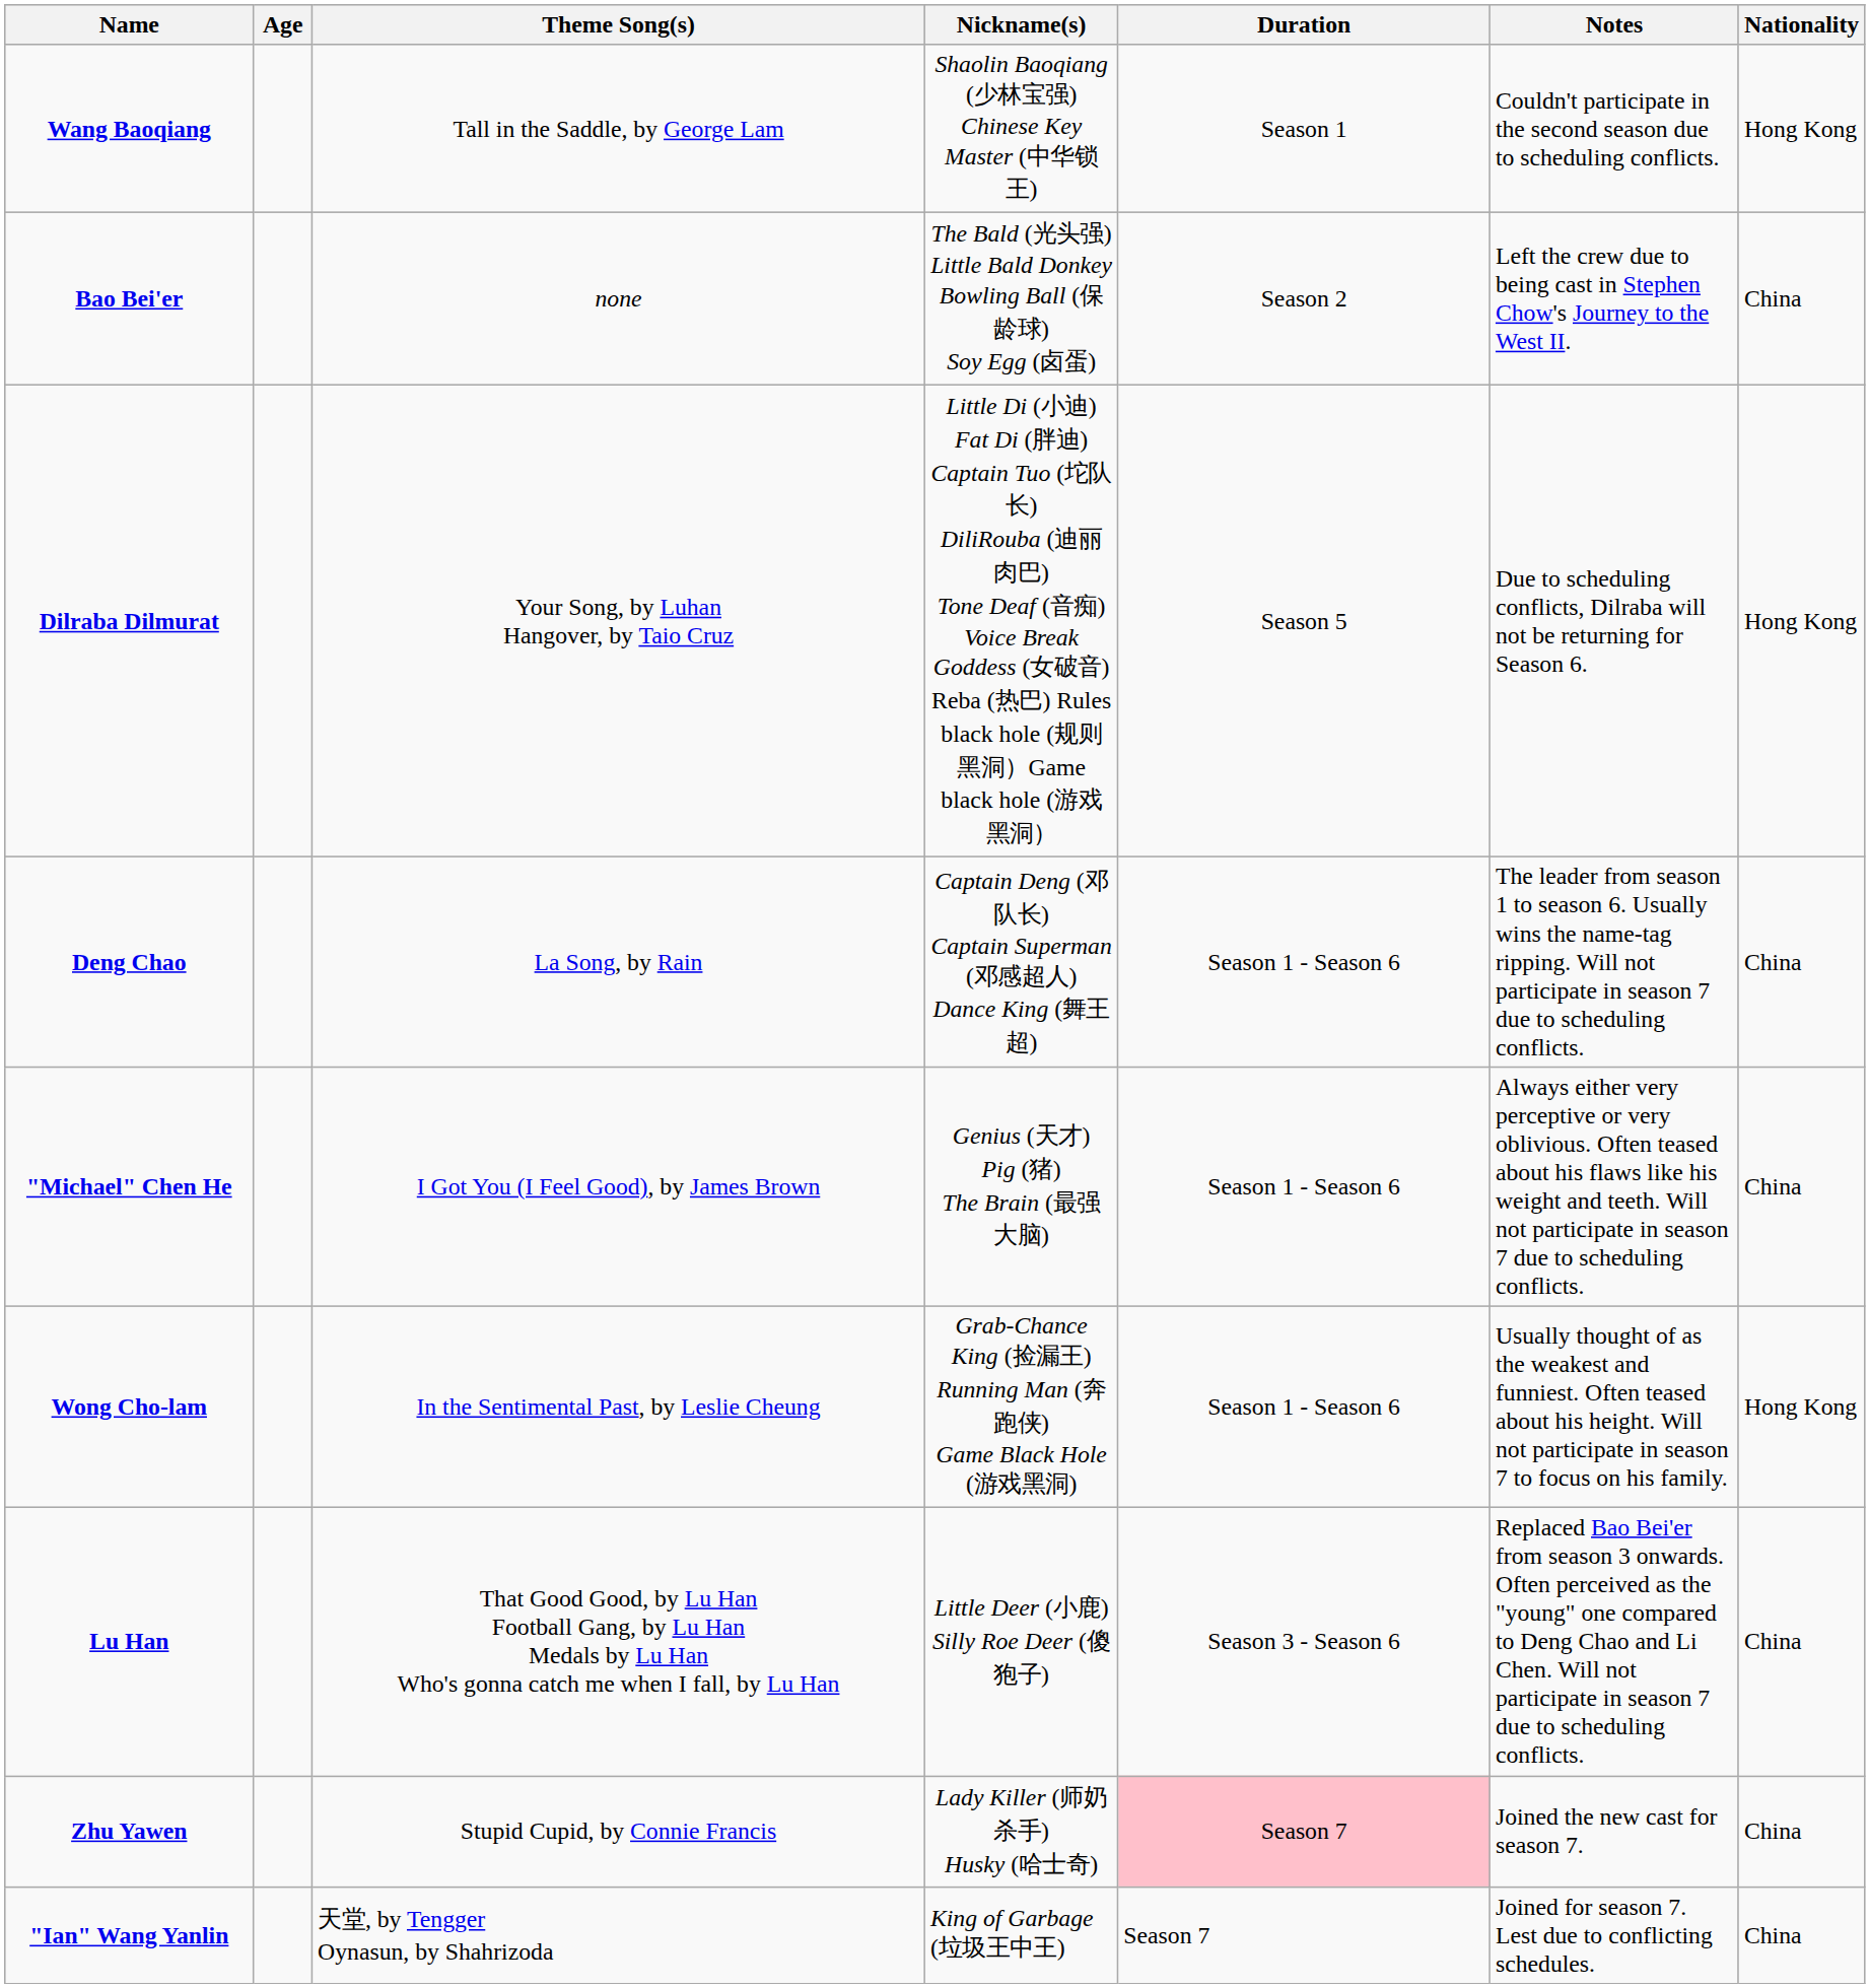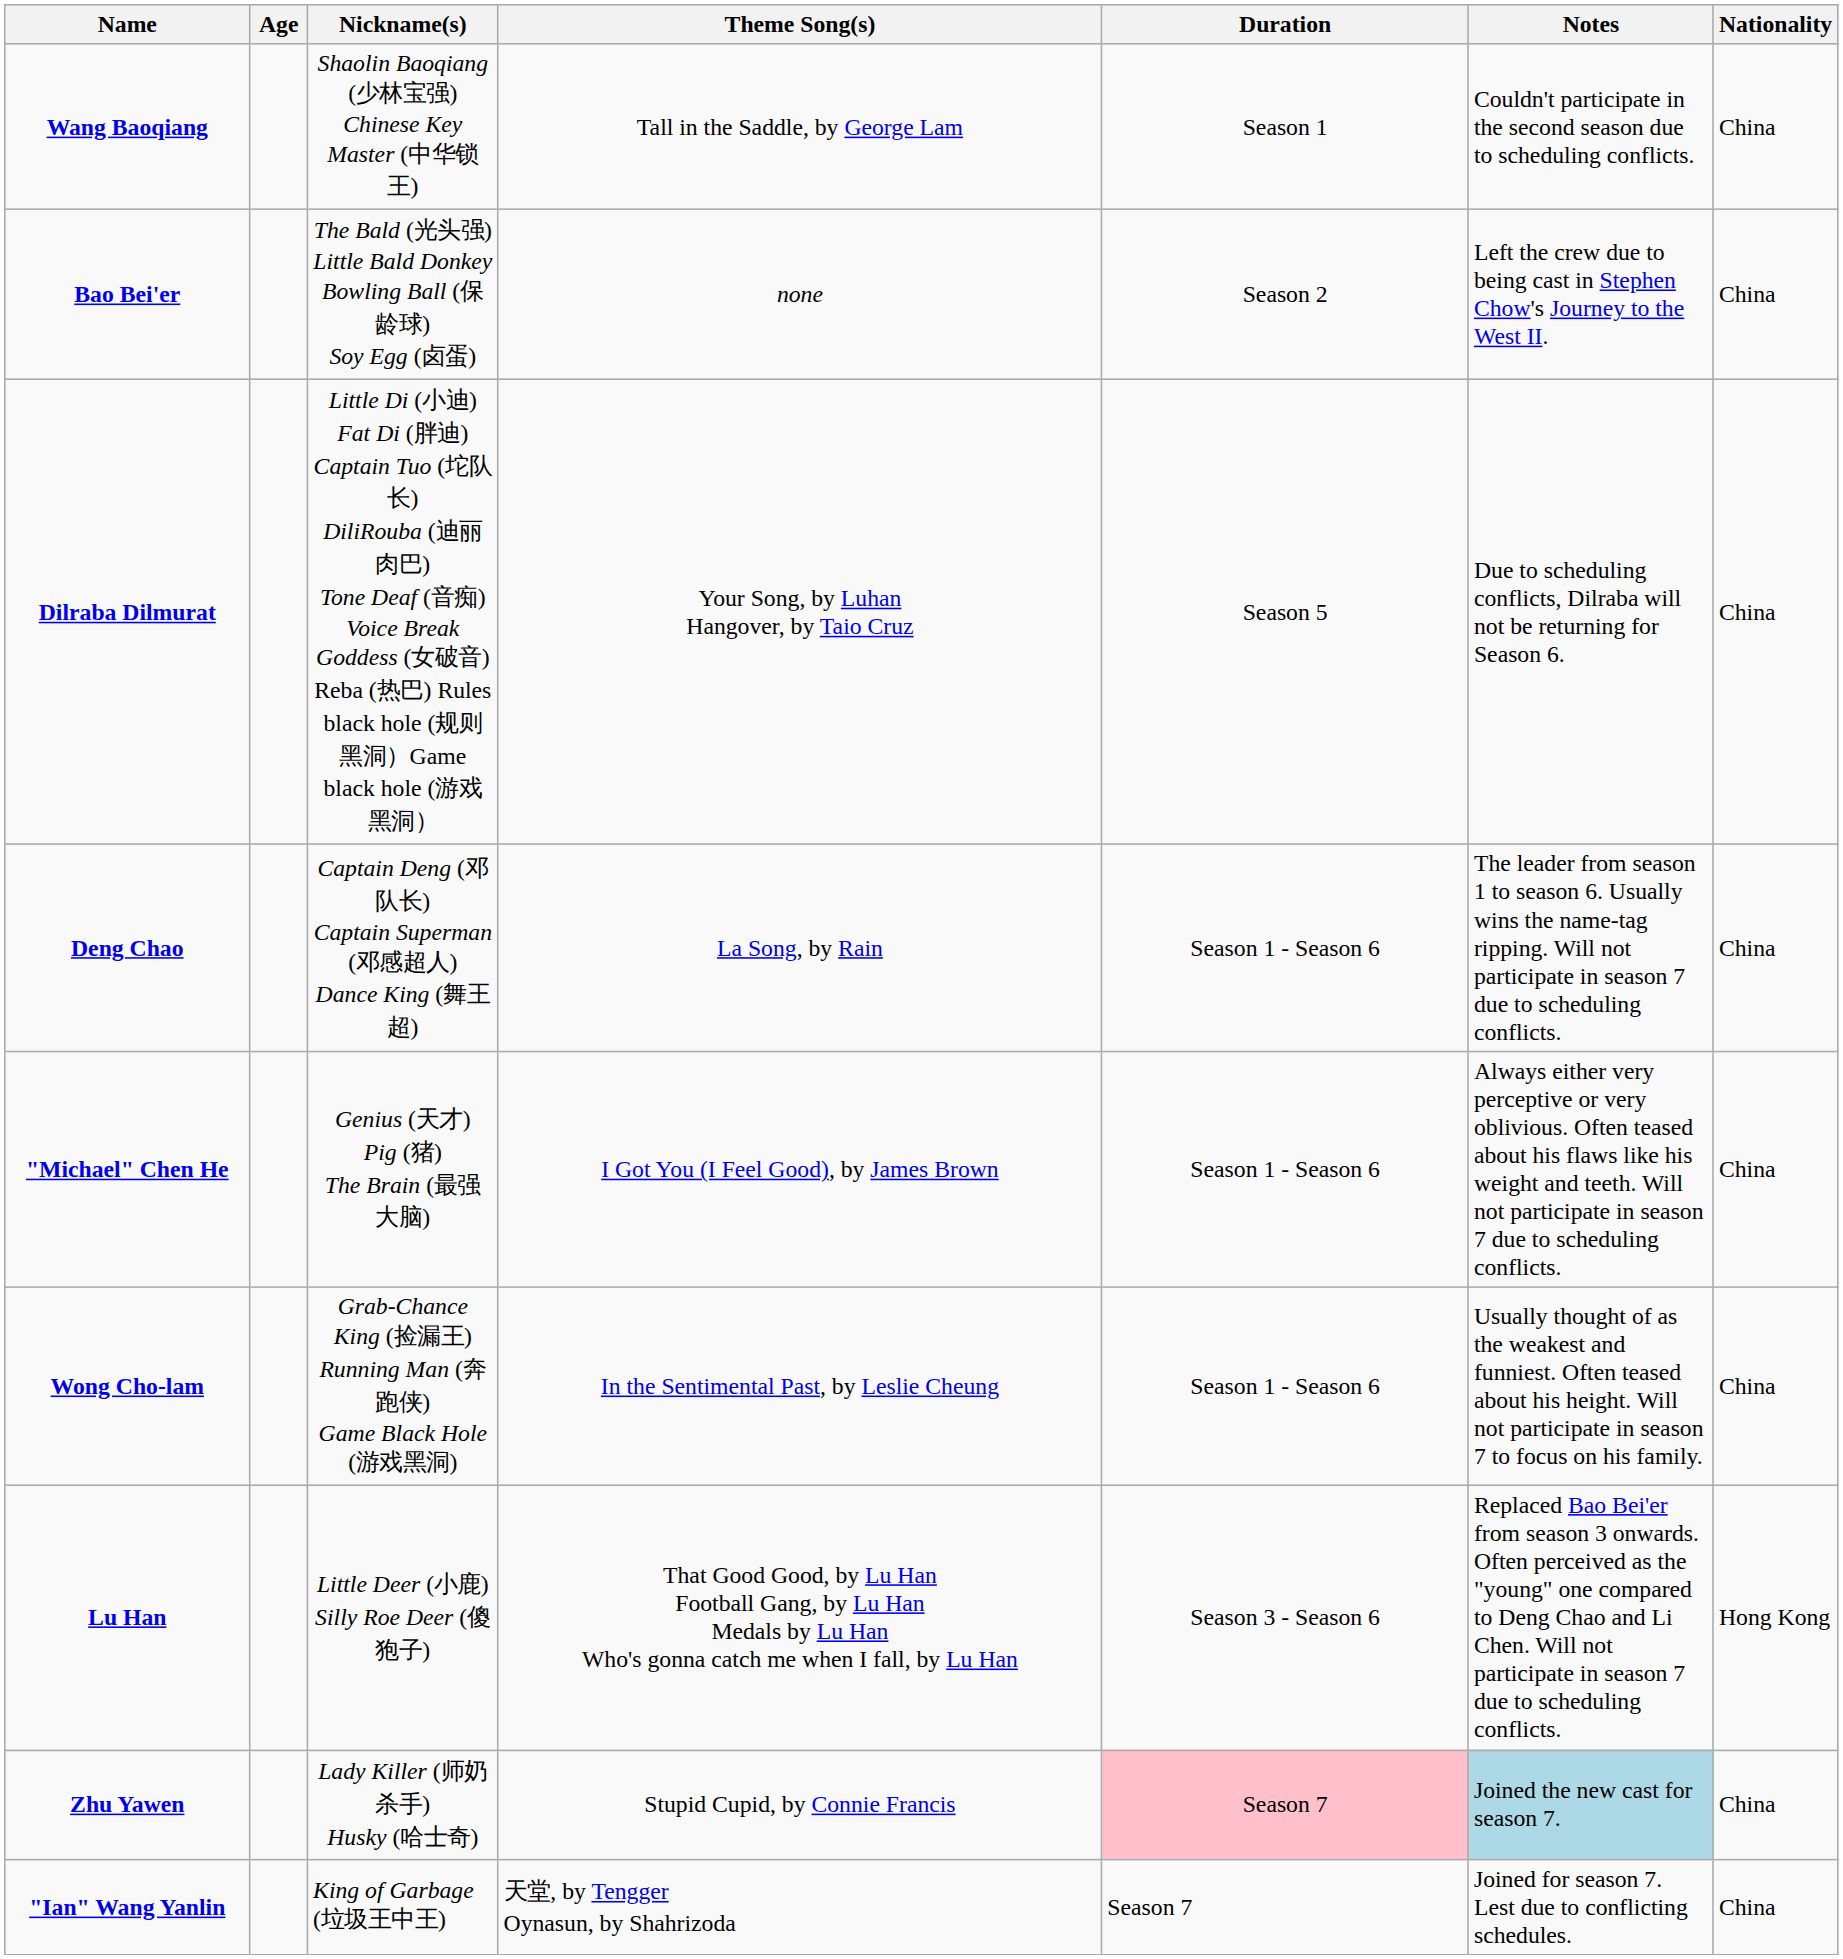columns swapped: Nickname(s) <-> Theme Song(s)
Wang Baoqiang | Nationality: Hong Kong -> China
Dilraba Dilmurat | Nationality: Hong Kong -> China
Wong Cho-lam | Nationality: Hong Kong -> China
Lu Han | Nationality: China -> Hong Kong
Zhu Yawen | Notes: no background -> lightblue background
